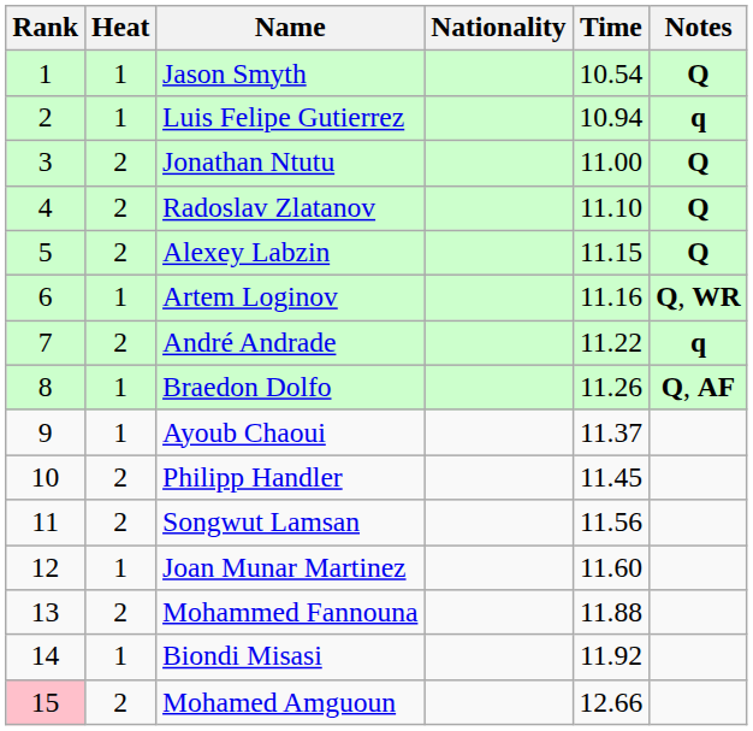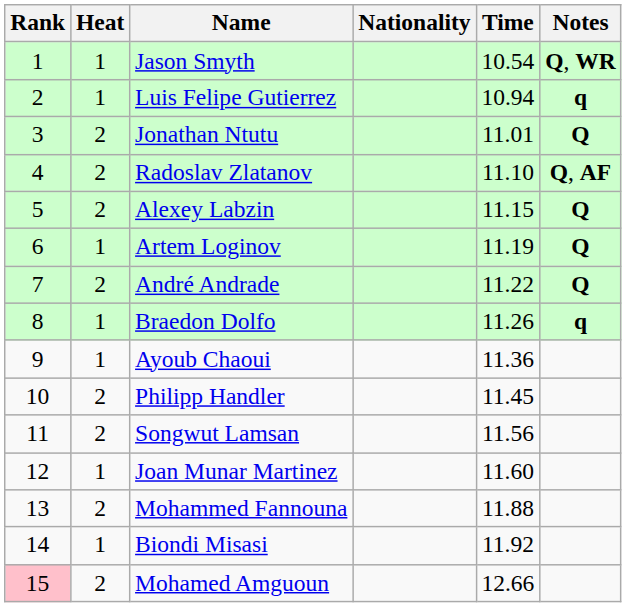Jason Smyth | Notes: Q -> Q, WR
Jonathan Ntutu | Time: 11.00 -> 11.01
Radoslav Zlatanov | Notes: Q -> Q, AF
Artem Loginov | Time: 11.16 -> 11.19
Artem Loginov | Notes: Q, WR -> Q
André Andrade | Notes: q -> Q
Braedon Dolfo | Notes: Q, AF -> q
Ayoub Chaoui | Time: 11.37 -> 11.36
